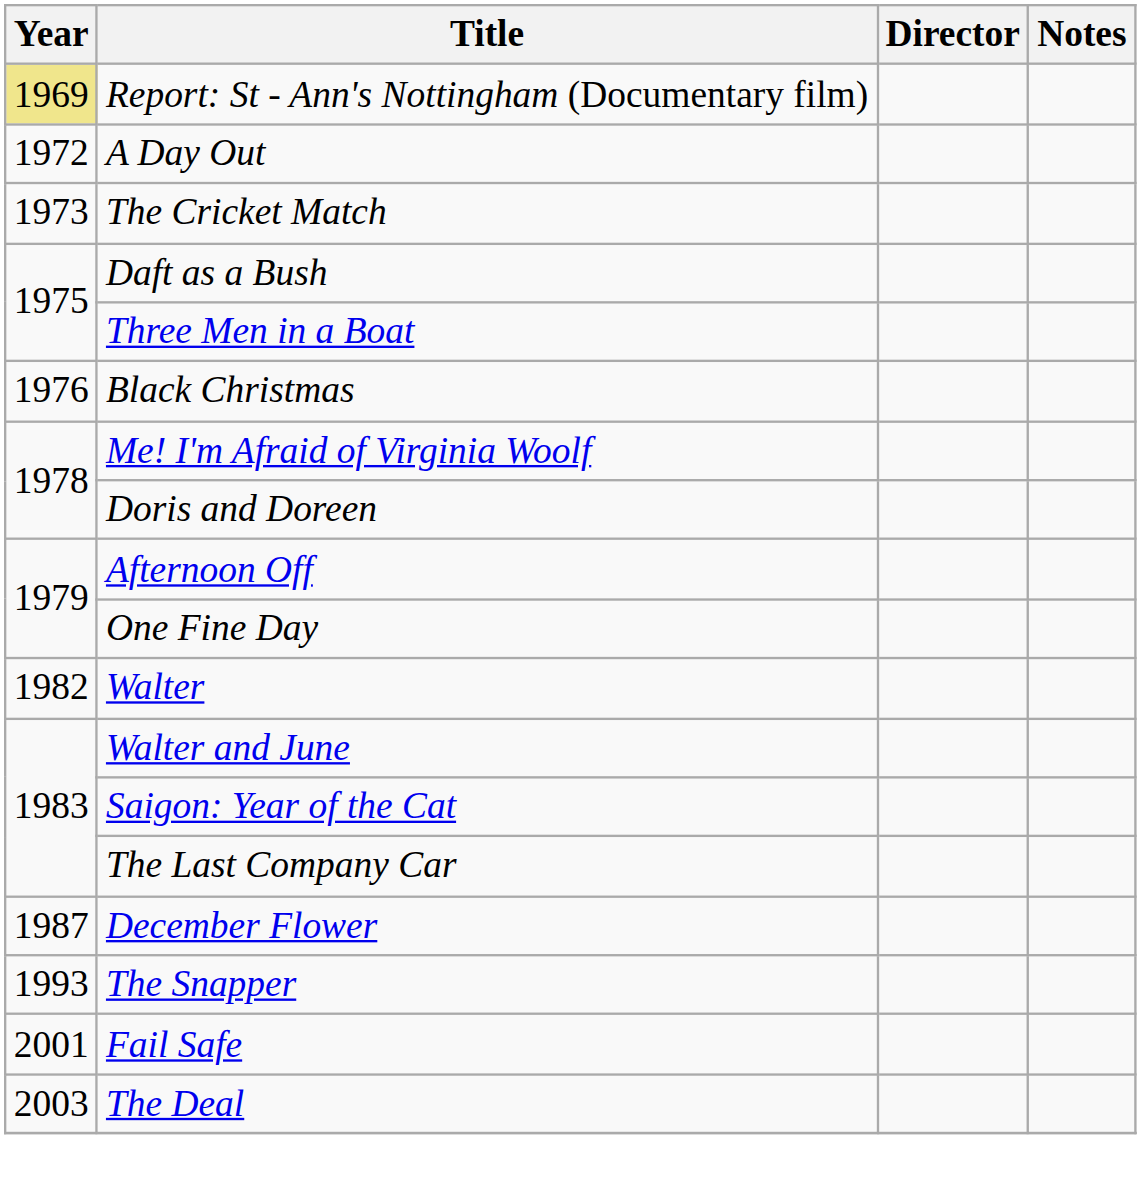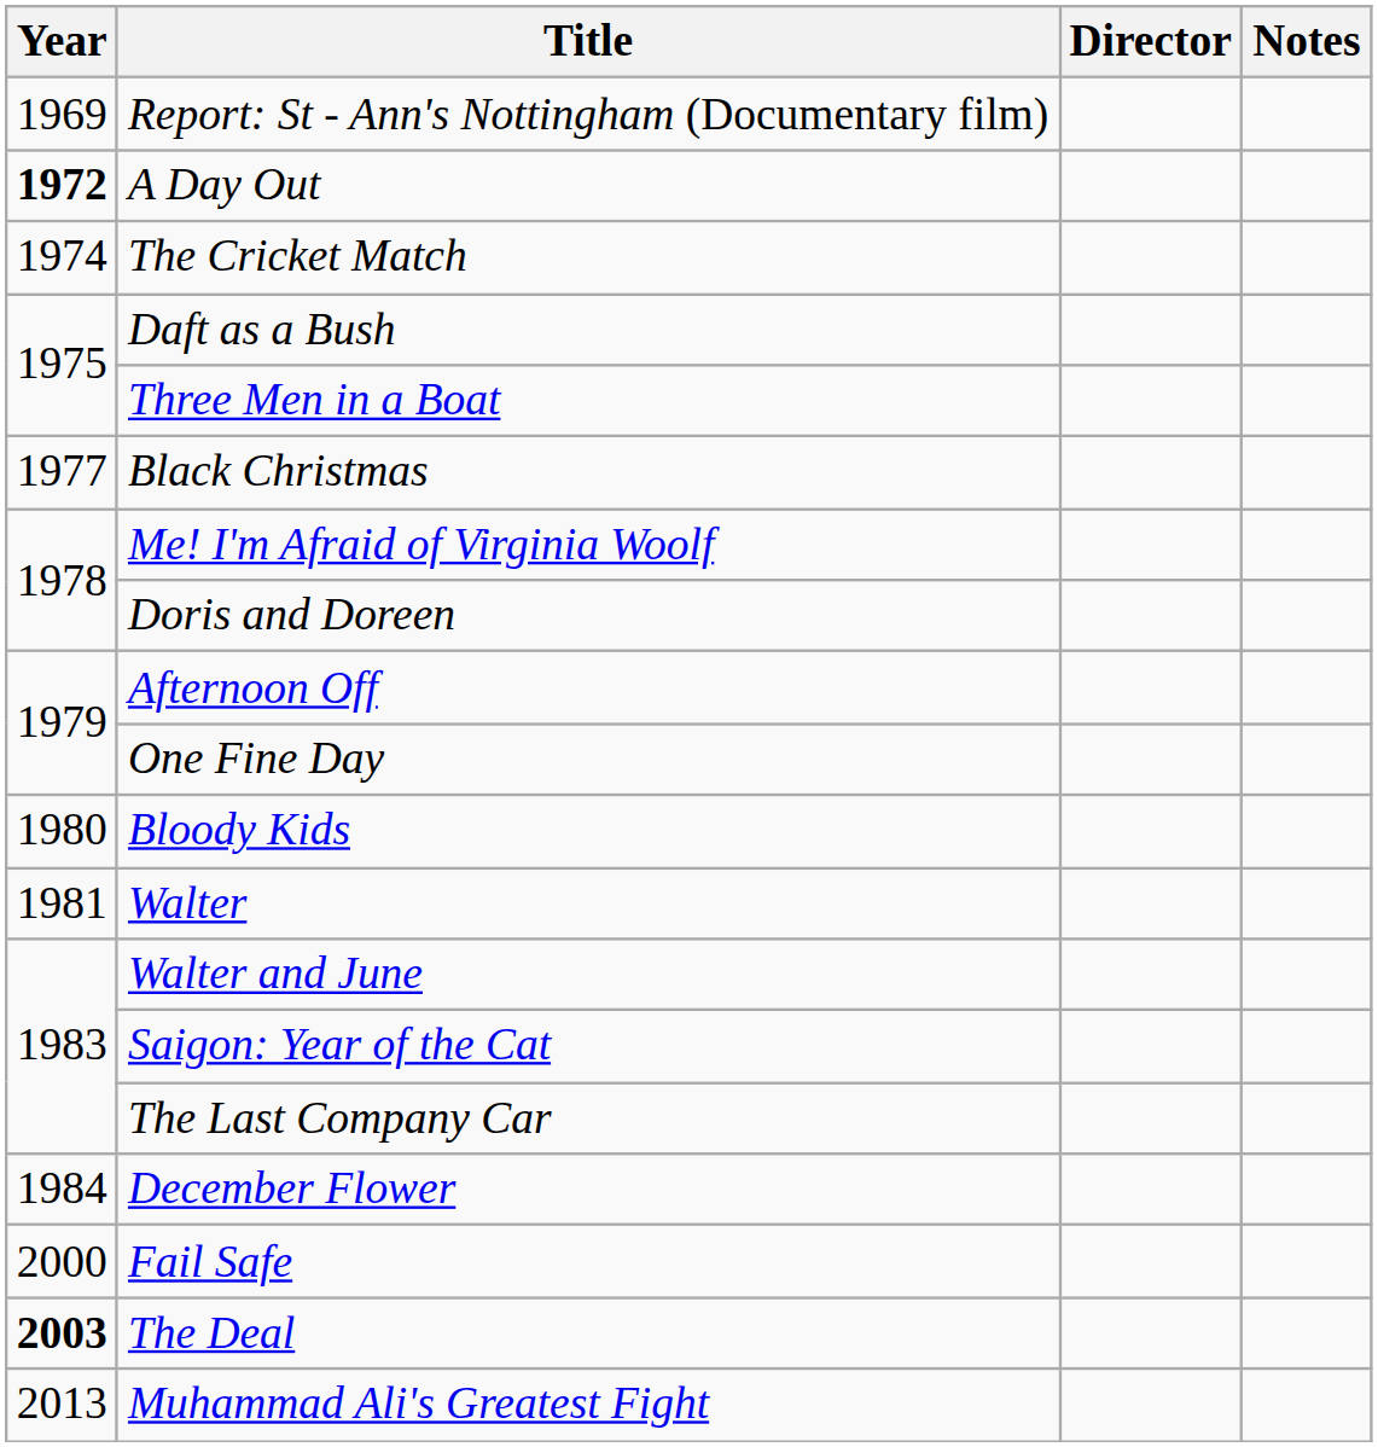Report: St - Ann's Nottingham (Documentary film) | Year: khaki background -> no background
A Day Out | Year: normal -> bold
The Cricket Match | Year: 1973 -> 1974
Black Christmas | Year: 1976 -> 1977
+ row: 1980 | Bloody Kids
Walter | Year: 1982 -> 1981
December Flower | Year: 1987 -> 1984
- row: 1993 | The Snapper
Fail Safe | Year: 2001 -> 2000
The Deal | Year: normal -> bold
+ row: 2013 | Muhammad Ali's Greatest Fight
